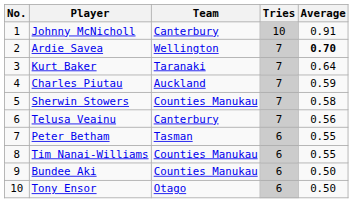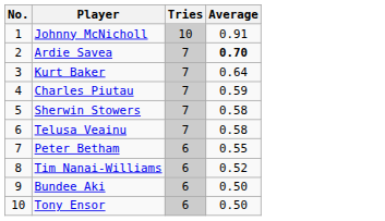- column: Team | Canterbury | Wellington | Taranaki | Auckland | Counties Manukau | Canterbury | Tasman | Counties Manukau | Counties Manukau | Otago
Telusa Veainu | Average: 0.56 -> 0.58
Tim Nanai-Williams | Average: 0.55 -> 0.52
